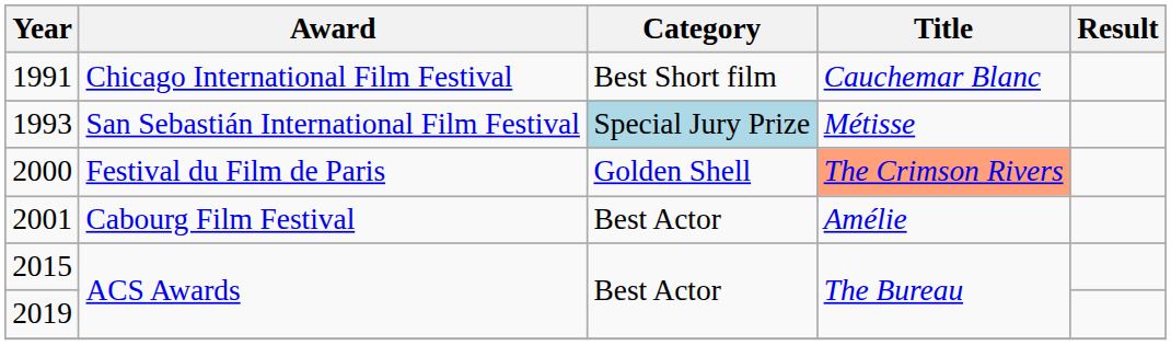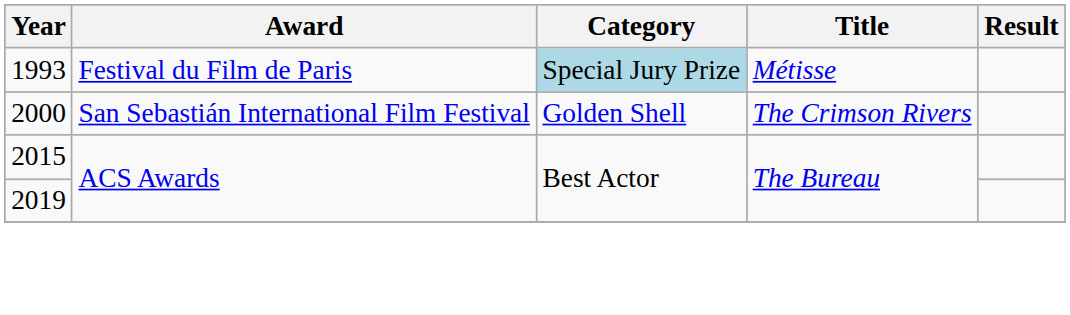- row: 1991 | Chicago International Film Festival | Best Short film | Cauchemar Blanc
1993 | Award: San Sebastián International Film Festival -> Festival du Film de Paris
2000 | Award: Festival du Film de Paris -> San Sebastián International Film Festival
2000 | Title: lightsalmon background -> no background
- row: 2001 | Cabourg Film Festival | Best Actor | Amélie
